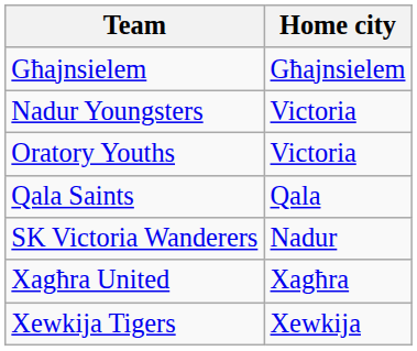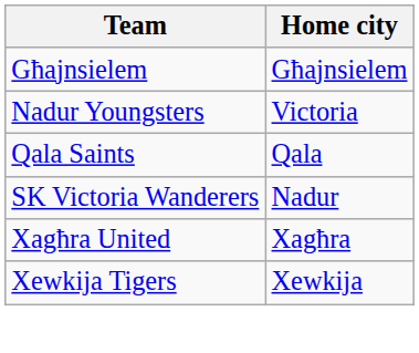- row: Oratory Youths | Victoria
